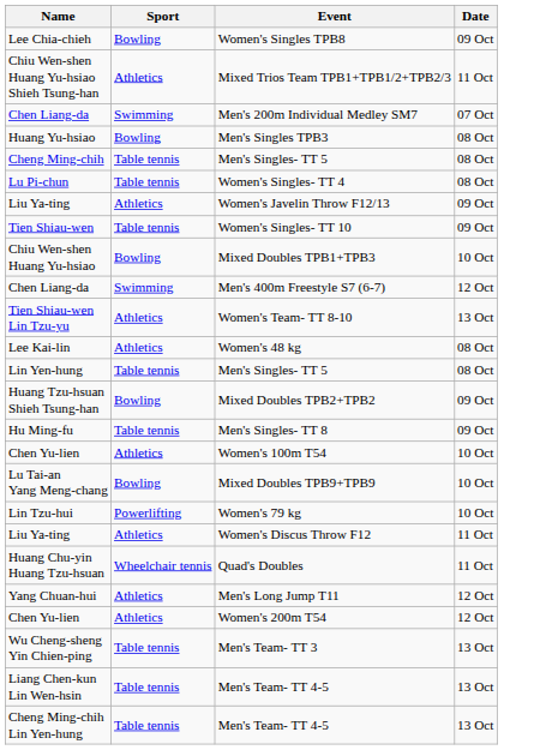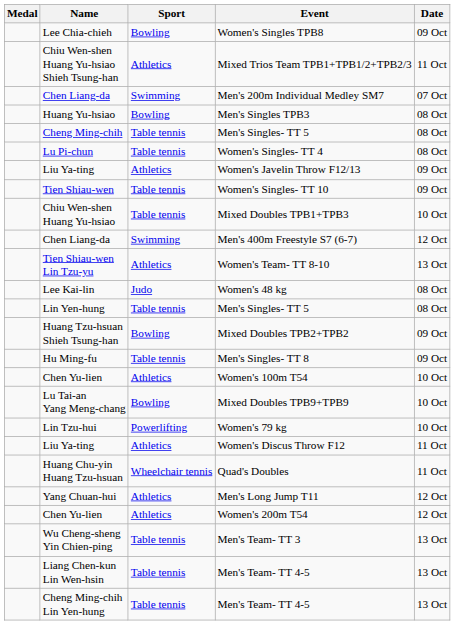+ column: Medal
Mixed Doubles TPB1+TPB3 | Sport: Bowling -> Table tennis
Women's 48 kg | Sport: Athletics -> Judo
